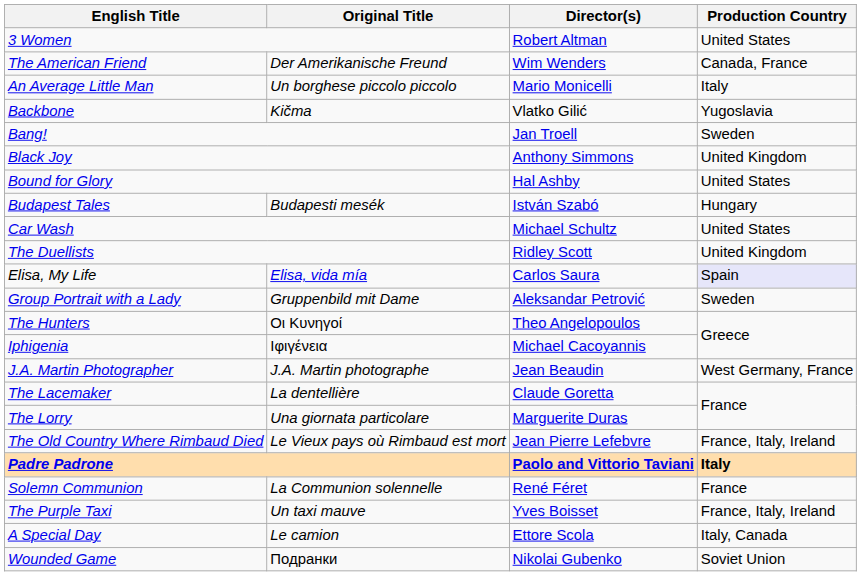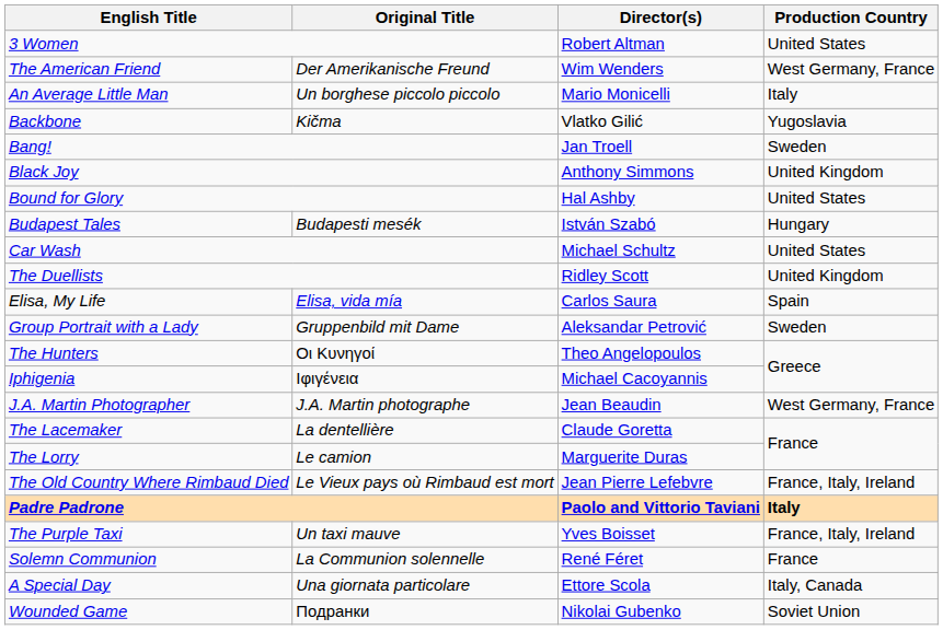The American Friend | Production Country: Canada, France -> West Germany, France
Elisa, My Life | Production Country: lavender background -> no background
The Lorry | Original Title: Una giornata particolare -> Le camion
rows swapped: The Purple Taxi <-> Solemn Communion
A Special Day | Original Title: Le camion -> Una giornata particolare
